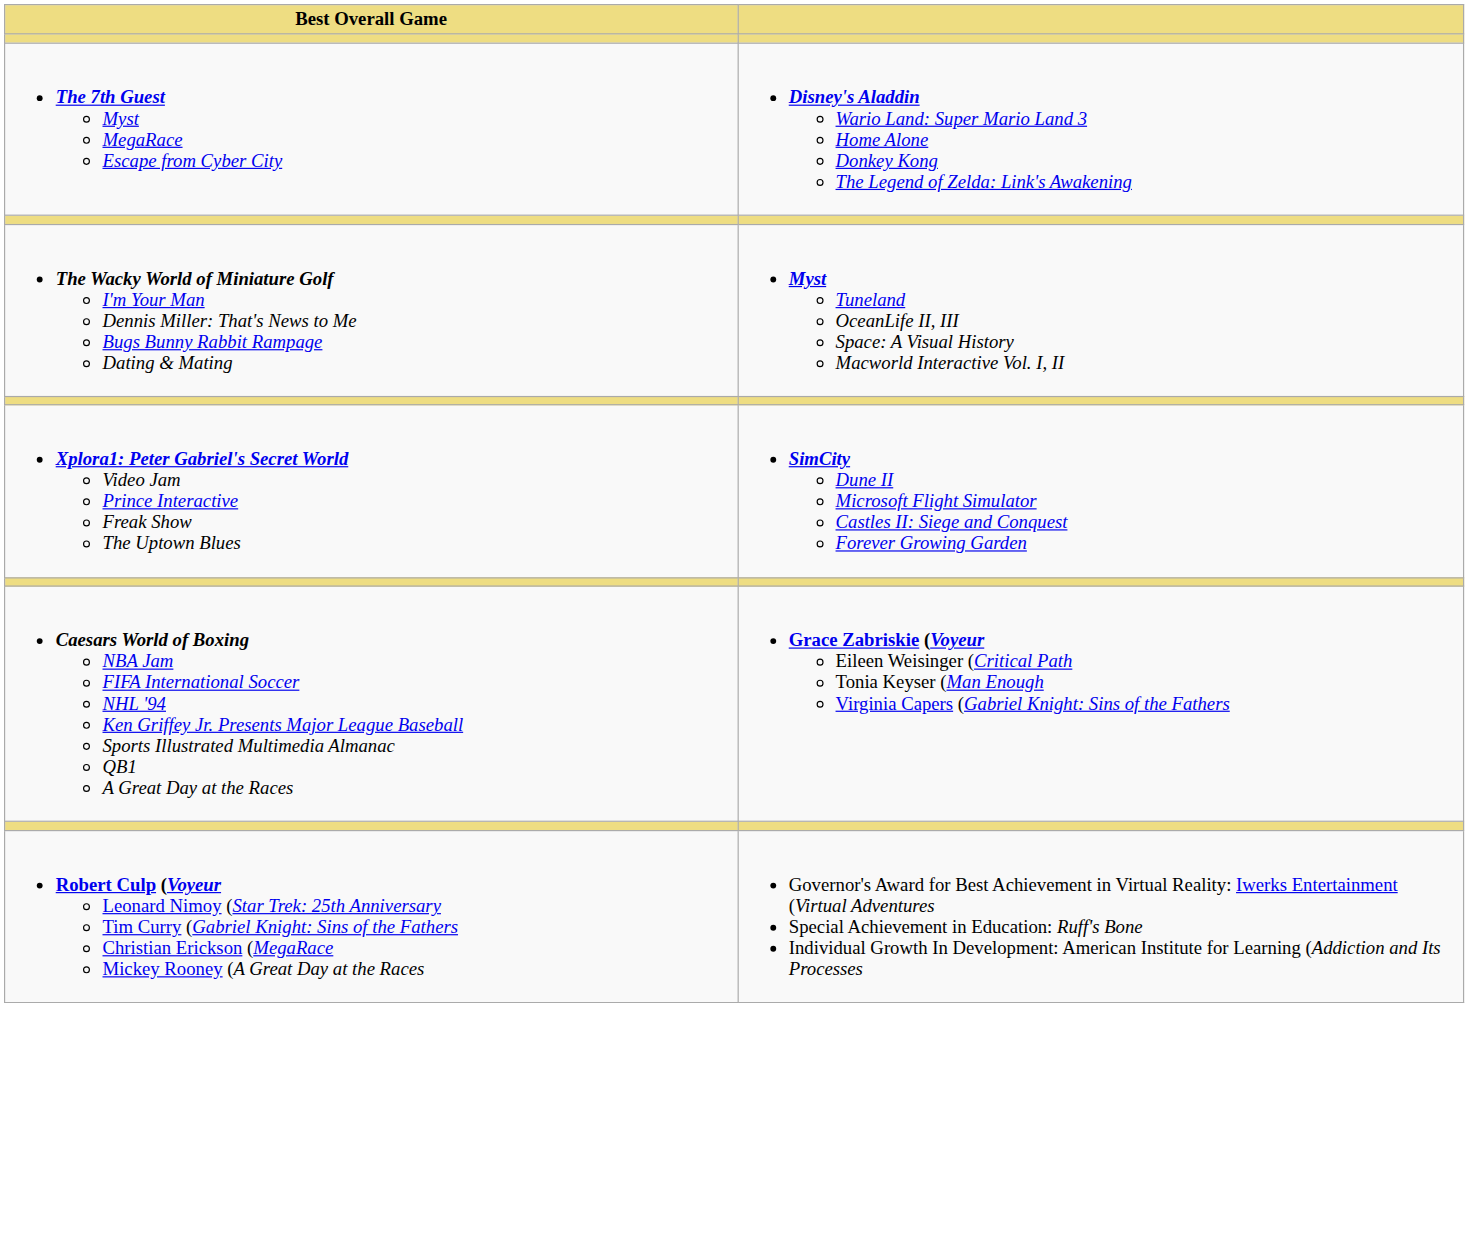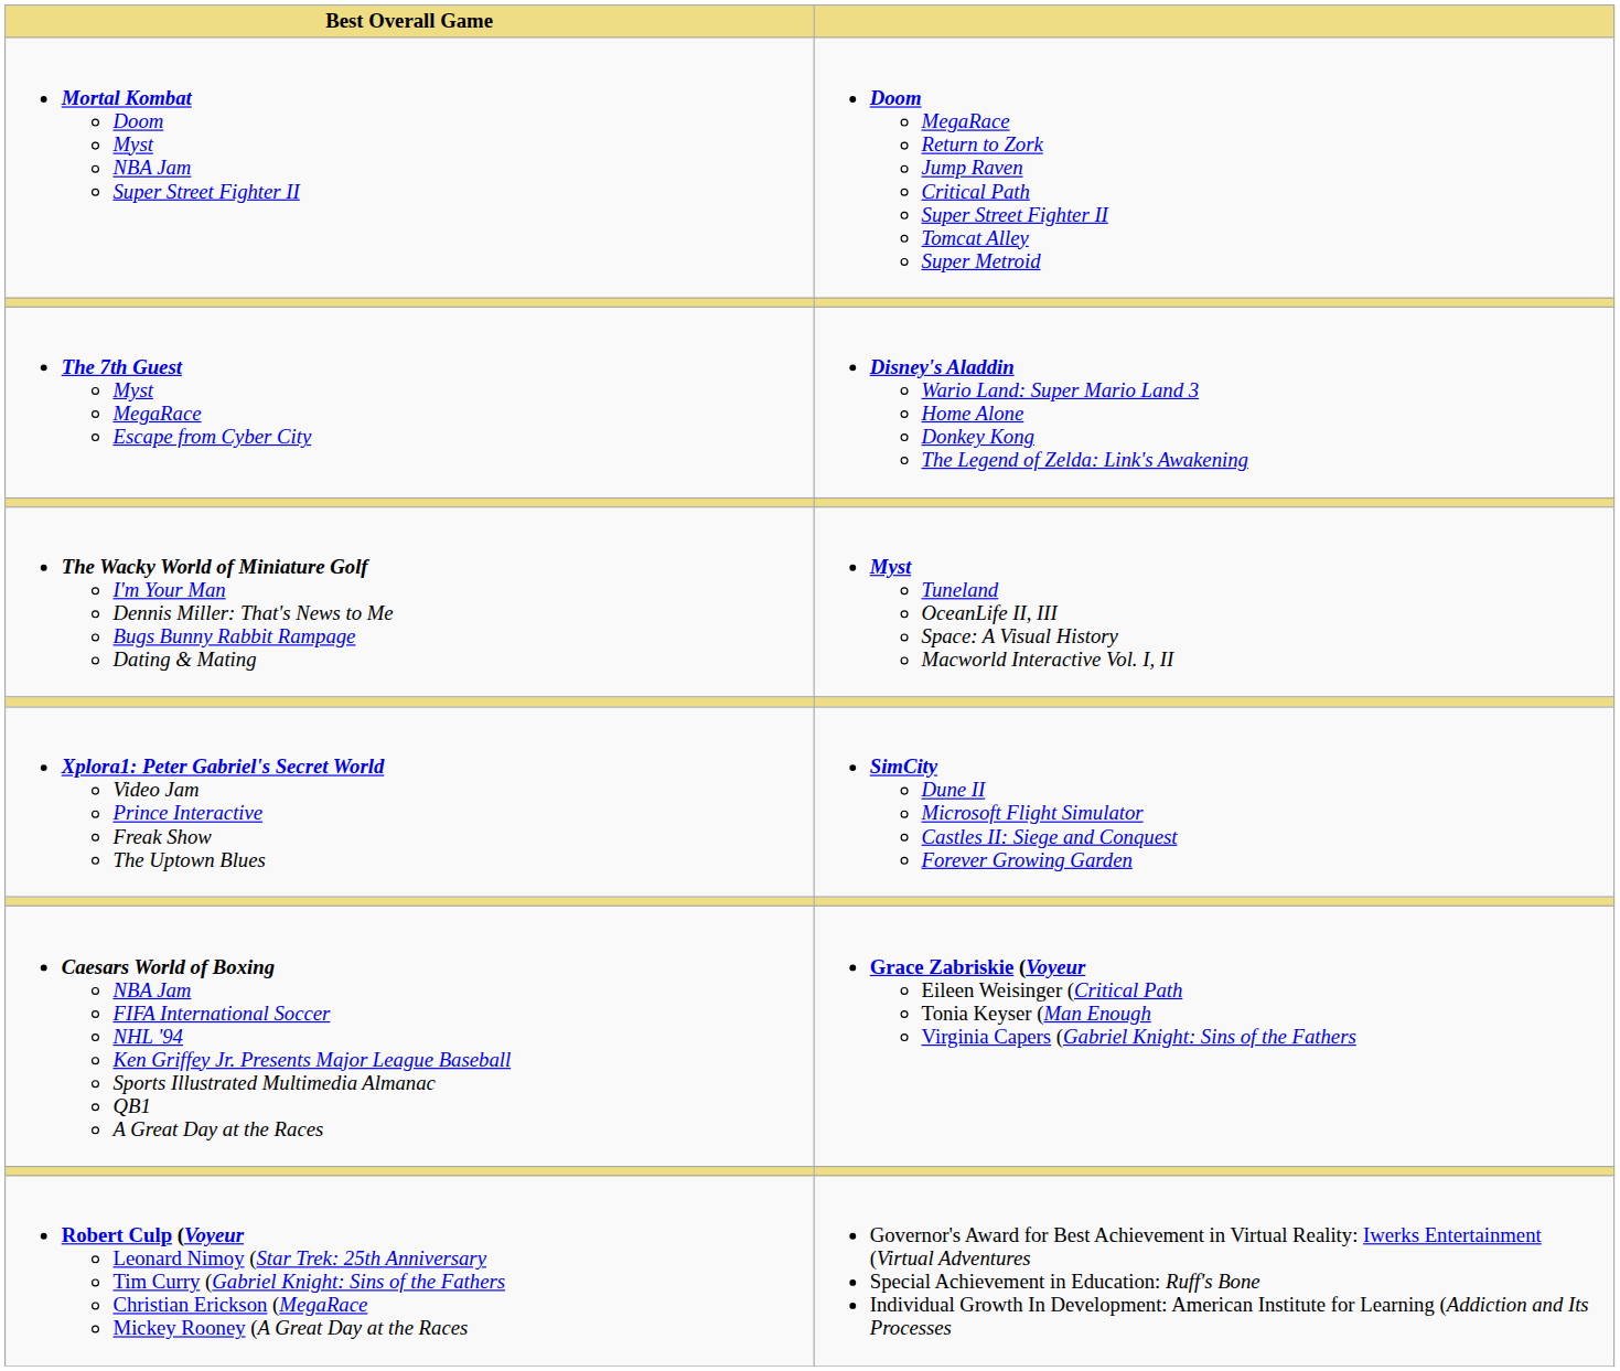+ row: Mortal Kombat Doom Myst NBA Jam Super Street Fighter II | Doom MegaRace Return to Zork Jump Raven Critical Path Super Street Fighter II Tomcat Alley Super Metroid
